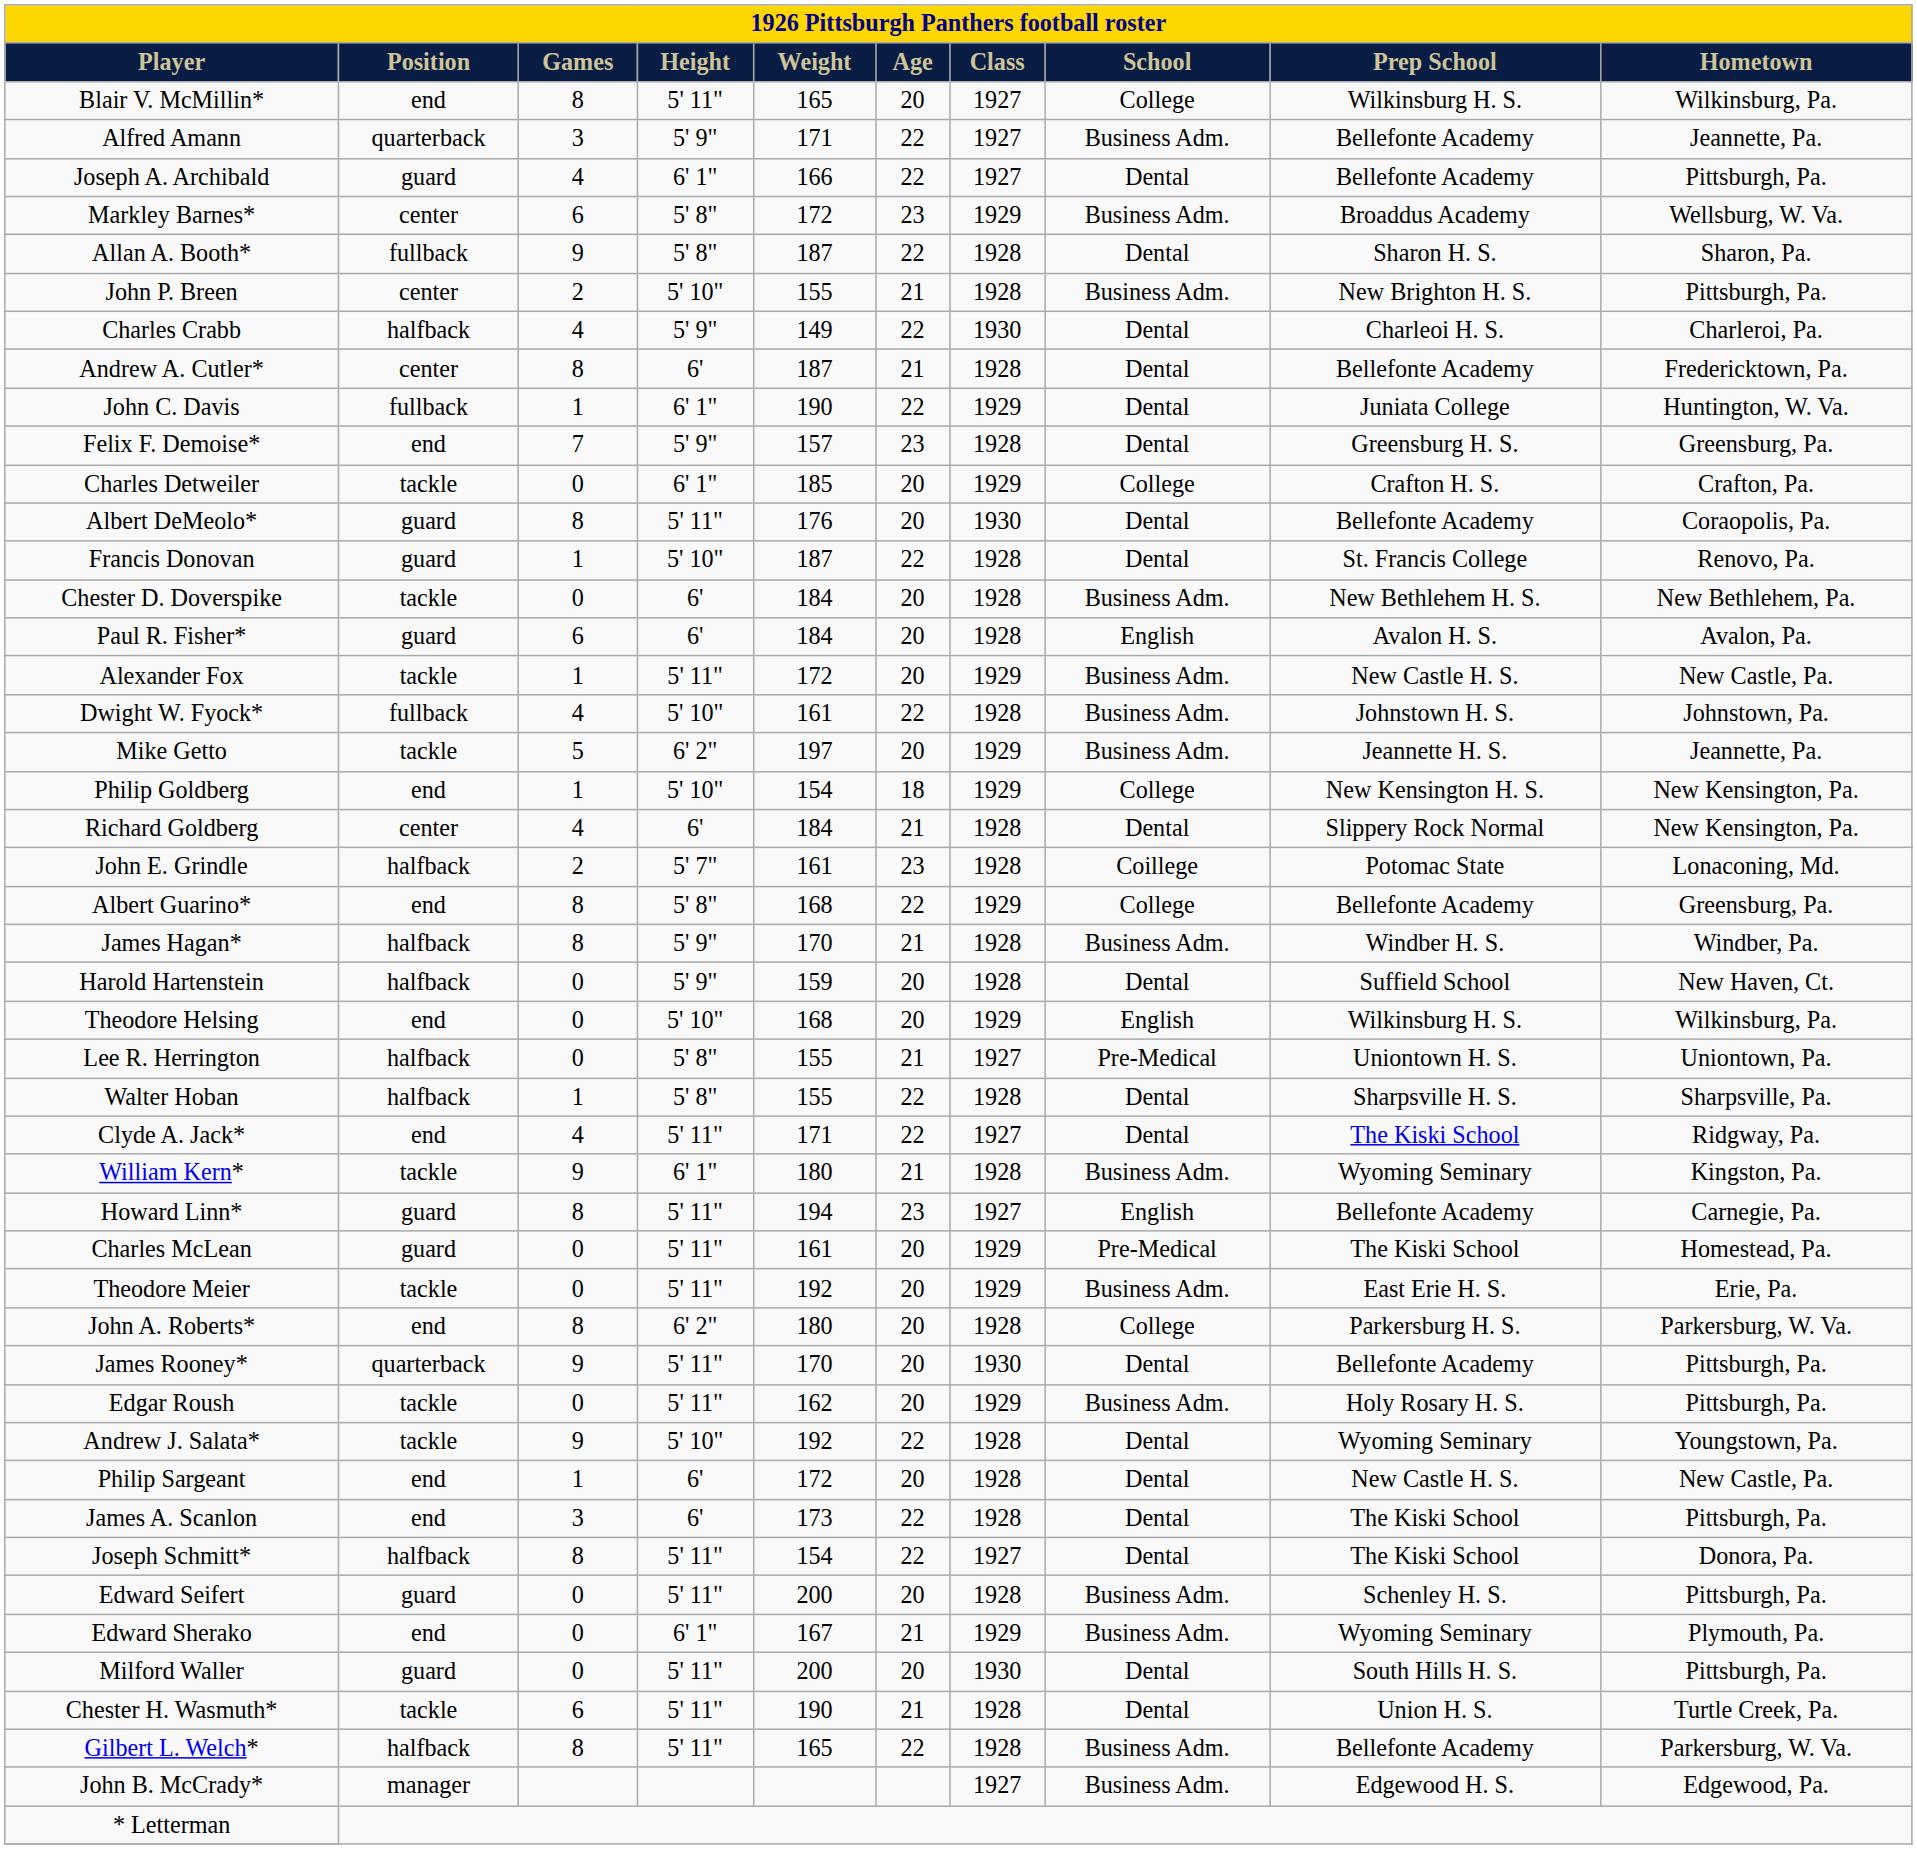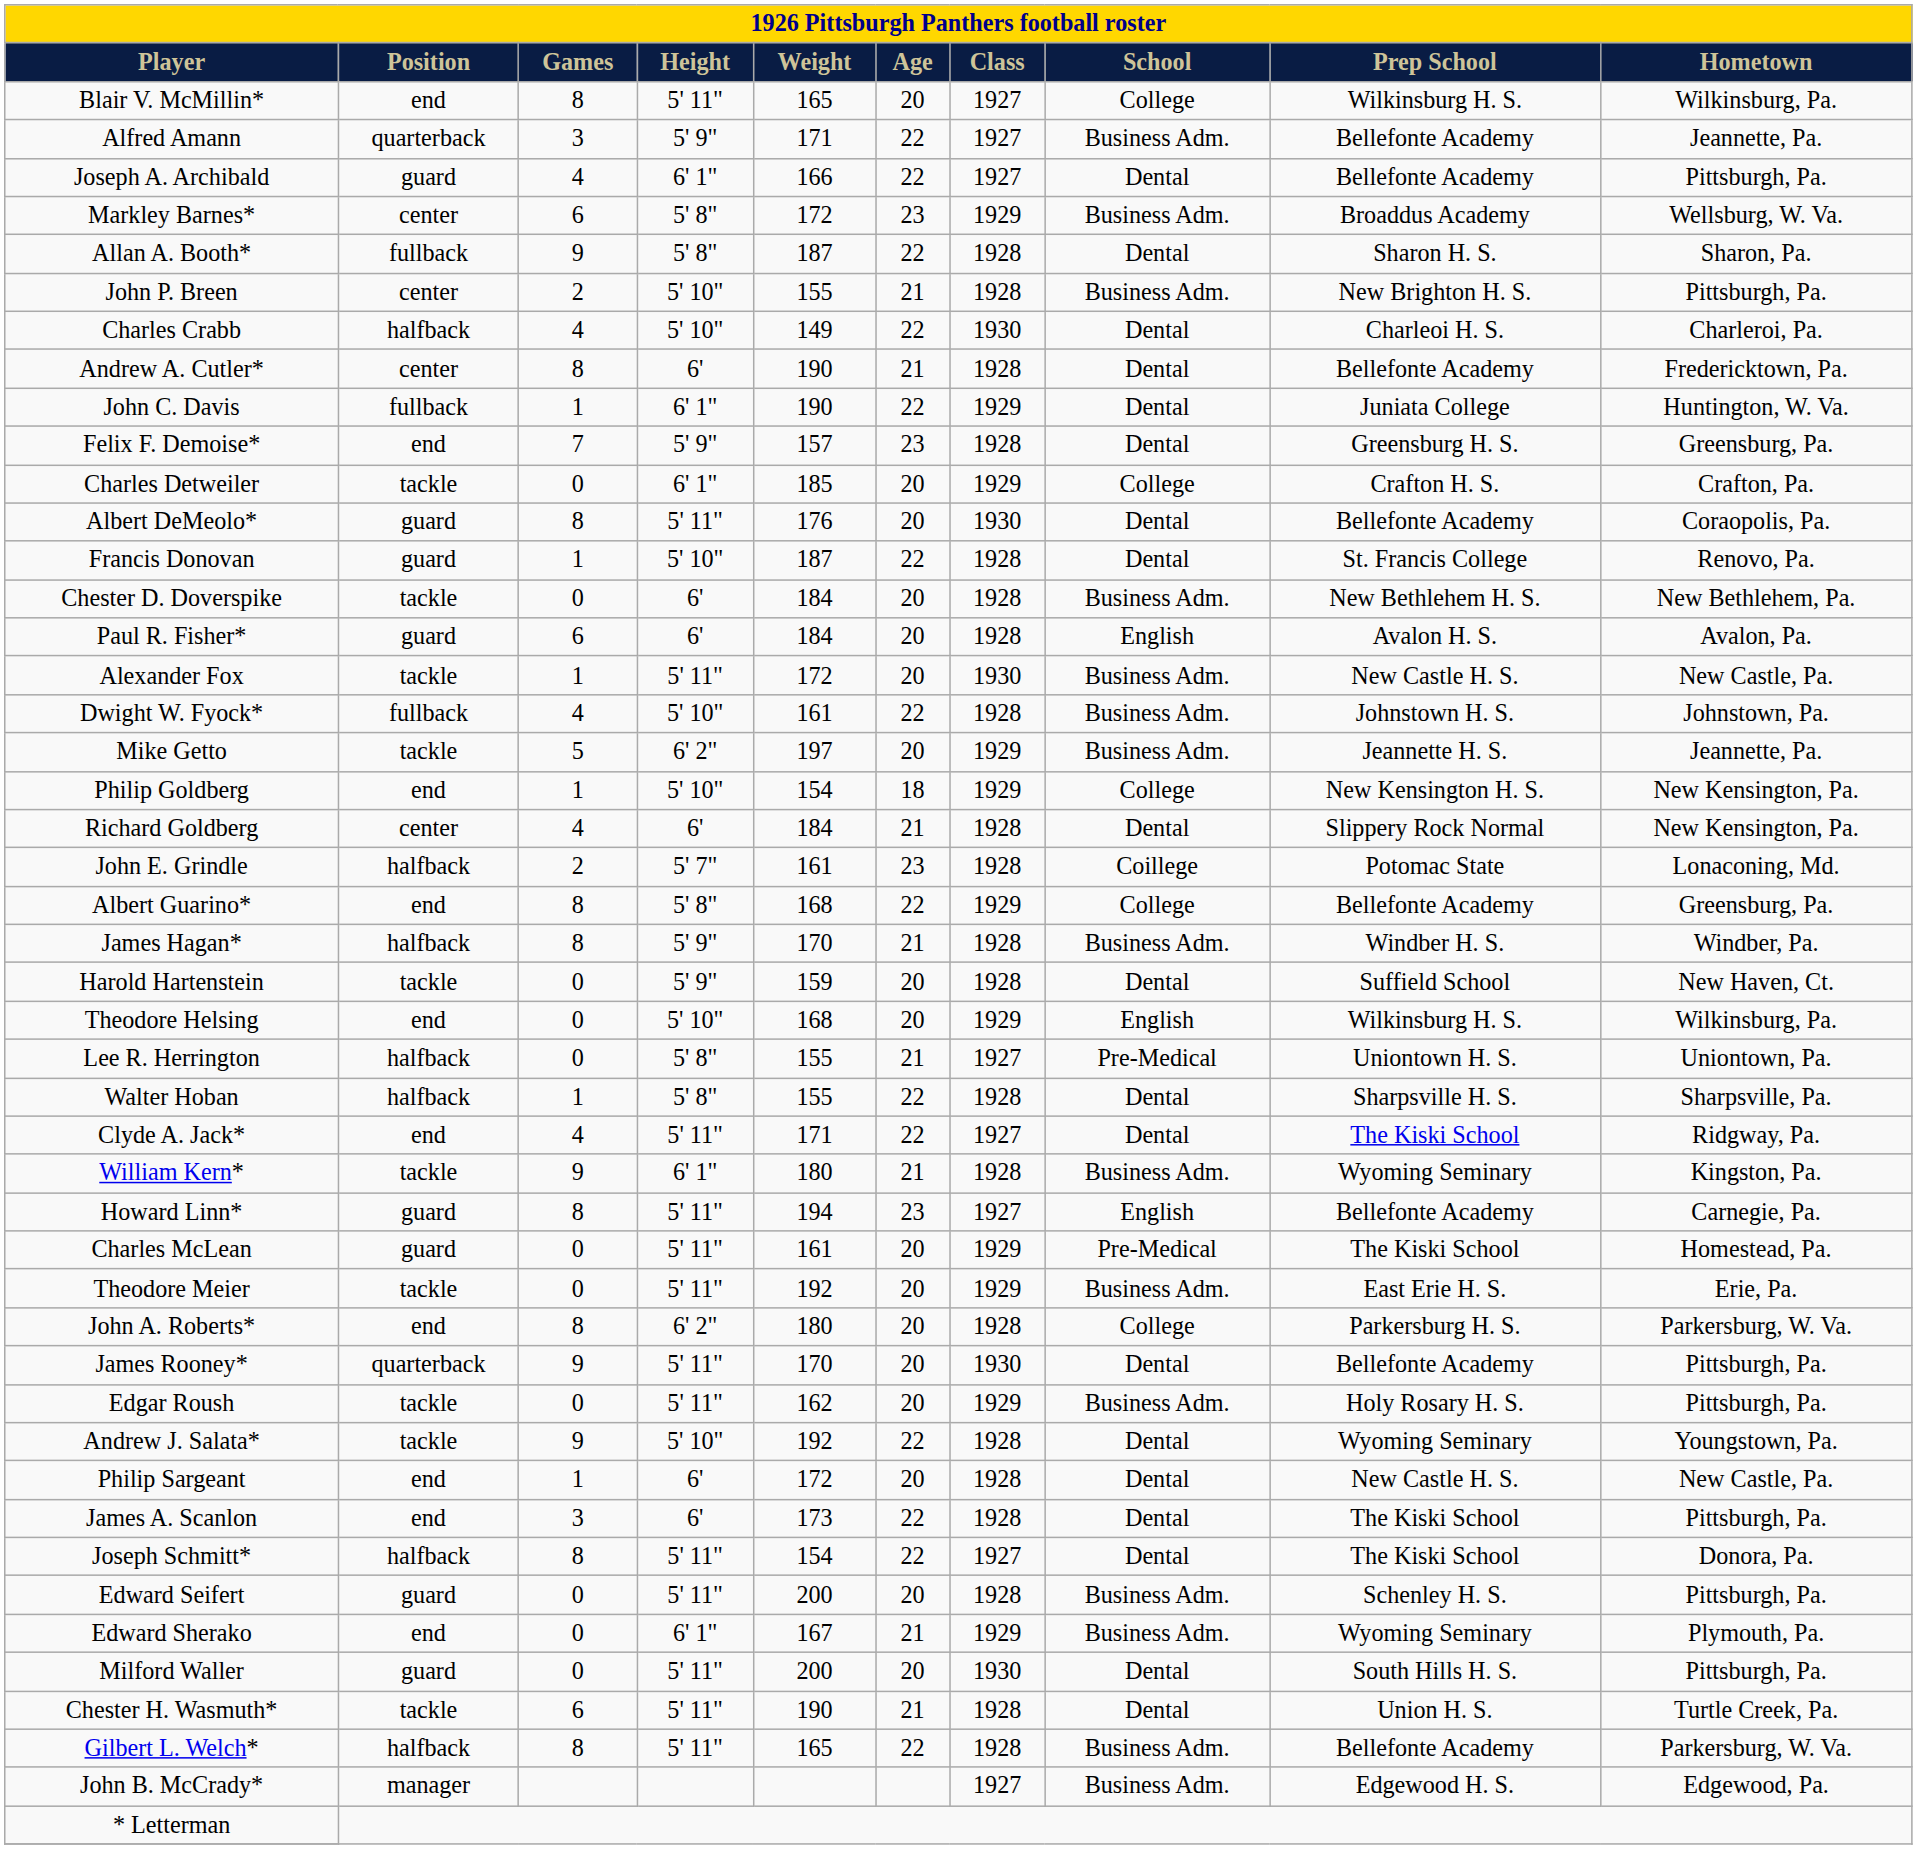Charles Crabb | Height: 5' 9" -> 5' 10"
Andrew A. Cutler* | Weight: 187 -> 190
Alexander Fox | Class: 1929 -> 1930
Harold Hartenstein | Position: halfback -> tackle
